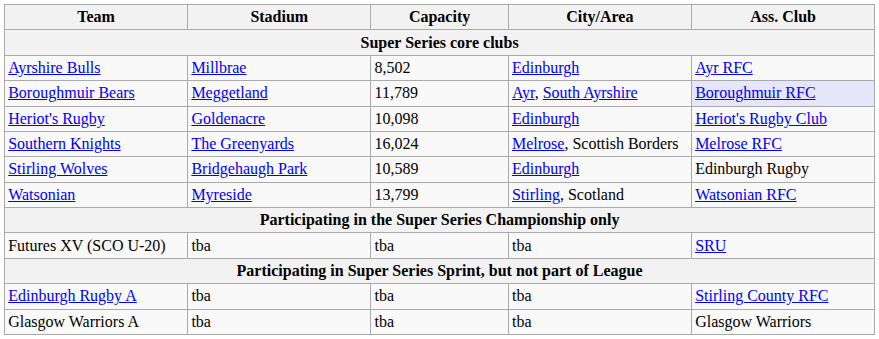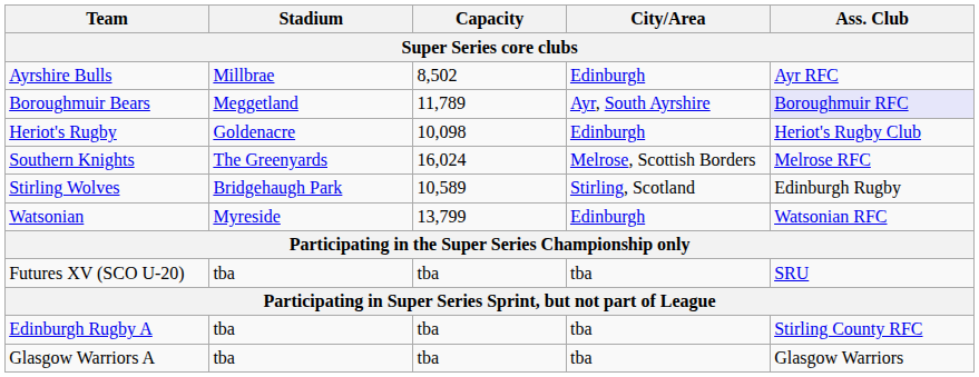Stirling Wolves | City/Area: Edinburgh -> Stirling, Scotland
Watsonian | City/Area: Stirling, Scotland -> Edinburgh
